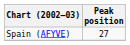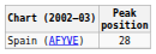Spain (AFYVE) | Peak position: 27 -> 28
